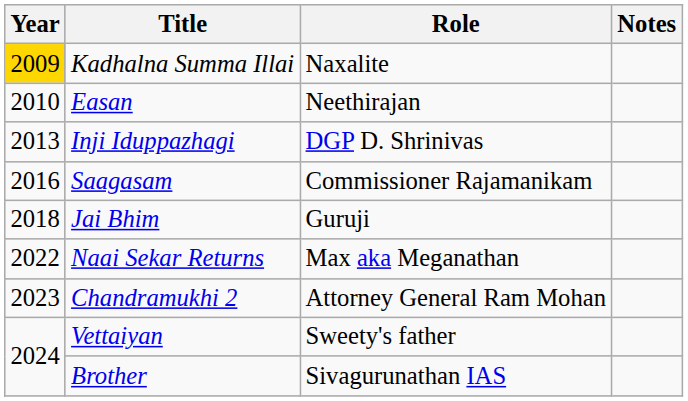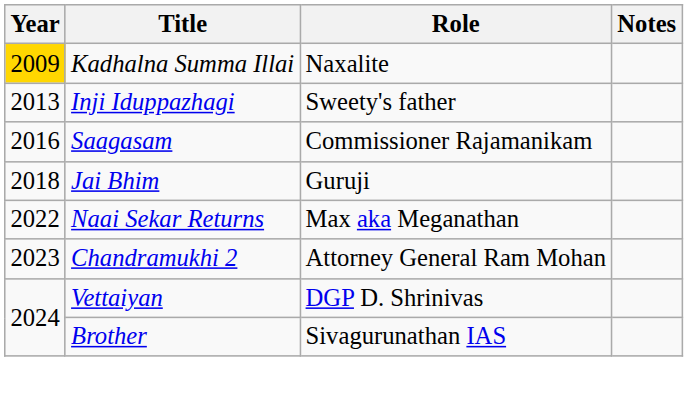- row: 2010 | Easan | Neethirajan
Inji Iduppazhagi | Role: DGP D. Shrinivas -> Sweety's father
Vettaiyan | Role: Sweety's father -> DGP D. Shrinivas
